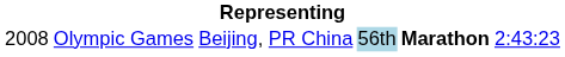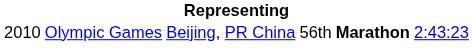Olympic Games | column 1: 2008 -> 2010
Olympic Games | column 4: lightblue background -> no background
